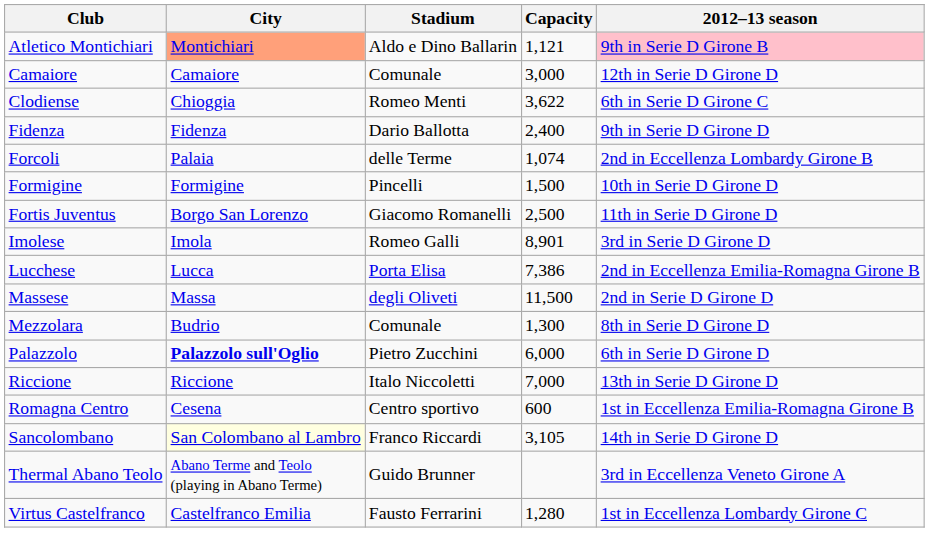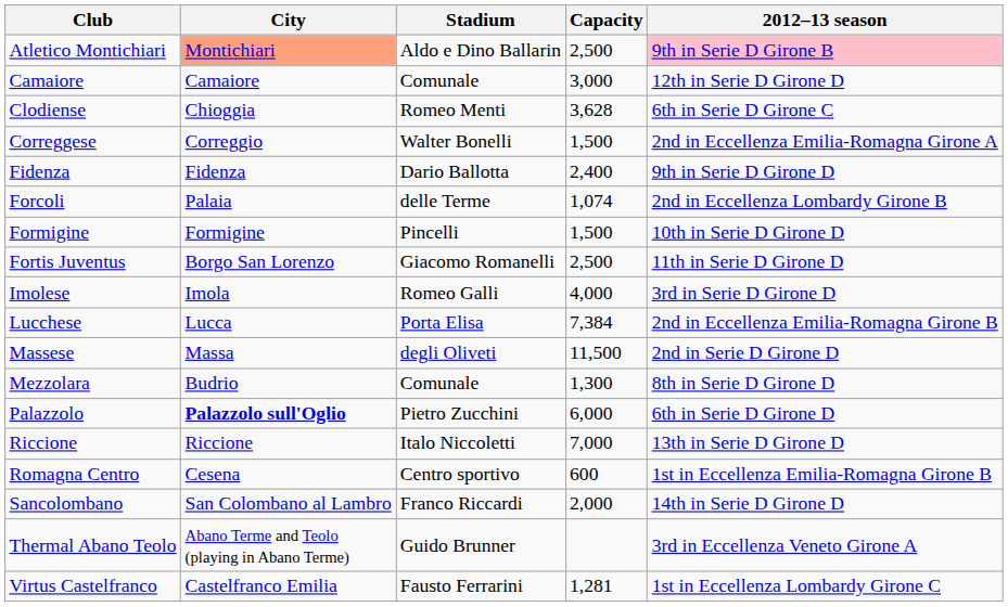Atletico Montichiari | Capacity: 1,121 -> 2,500
Clodiense | Capacity: 3,622 -> 3,628
+ row: Correggese | Correggio | Walter Bonelli | 1,500 | 2nd in Eccellenza Emilia-Romagna Girone A
Imolese | Capacity: 8,901 -> 4,000
Lucchese | Capacity: 7,386 -> 7,384
Sancolombano | City: lightyellow background -> no background
Sancolombano | Capacity: 3,105 -> 2,000
Virtus Castelfranco | Capacity: 1,280 -> 1,281
